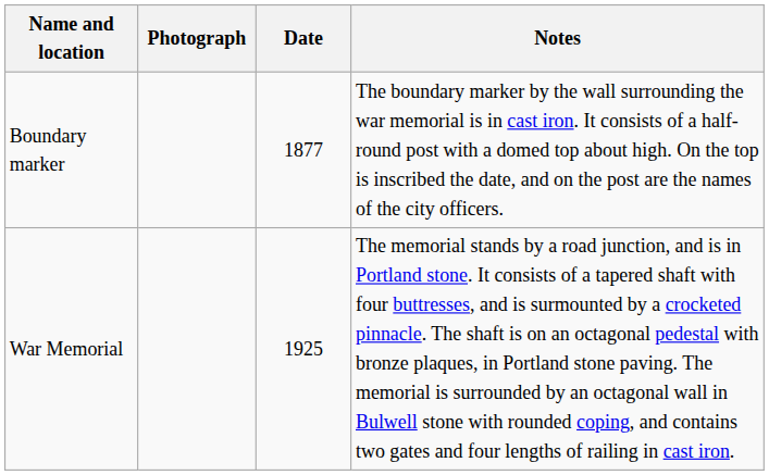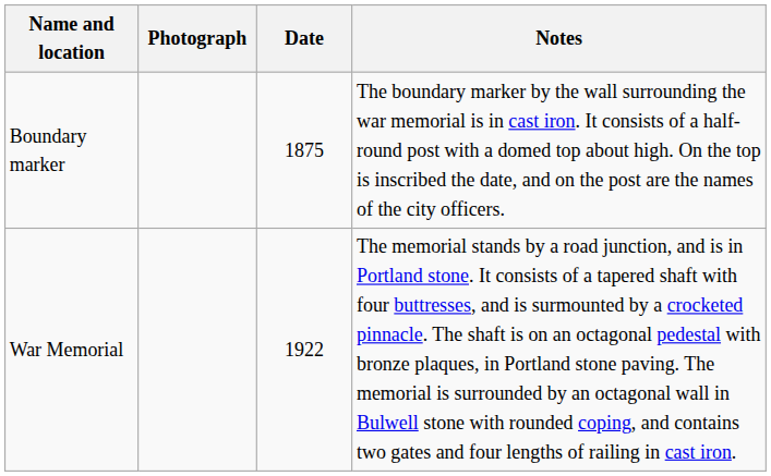Boundary marker | Date: 1877 -> 1875
War Memorial | Date: 1925 -> 1922
